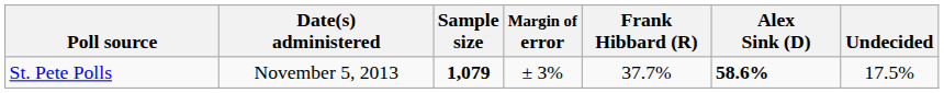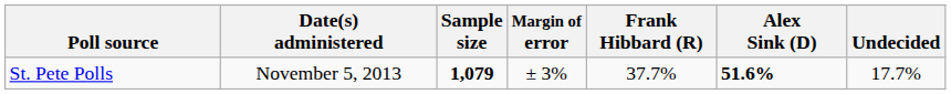St. Pete Polls | Alex Sink (D): 58.6% -> 51.6%
St. Pete Polls | Undecided: 17.5% -> 17.7%
